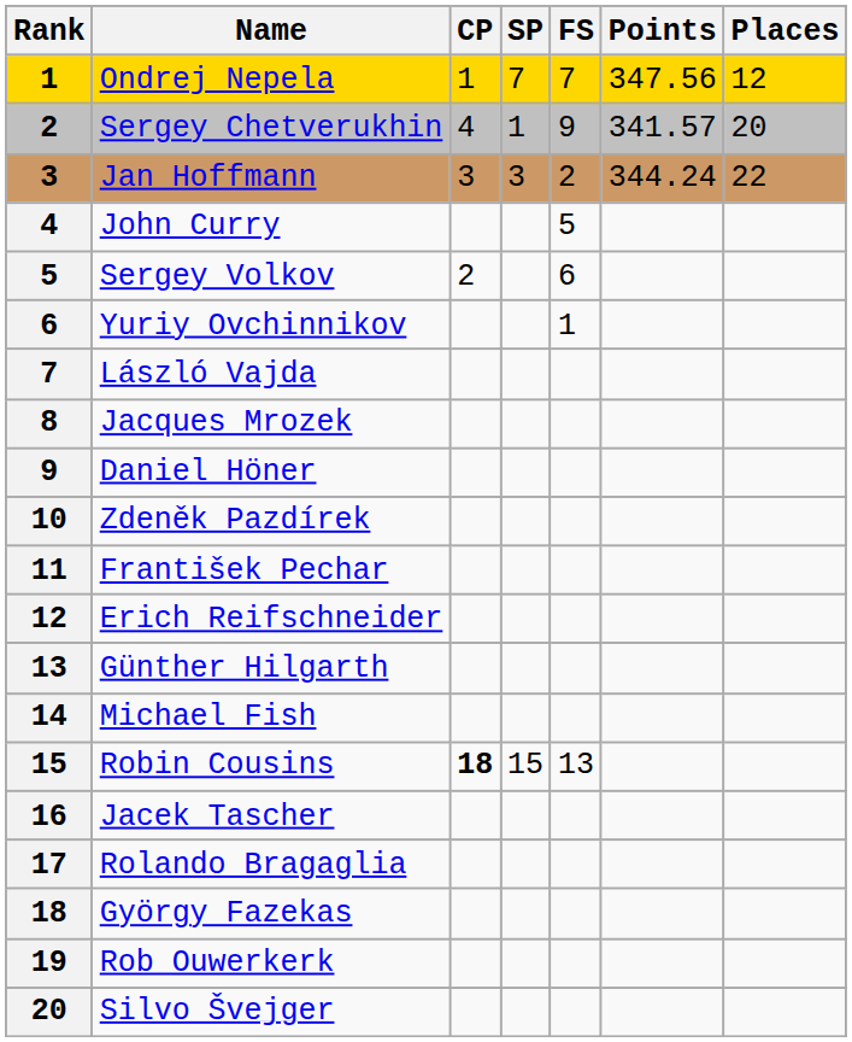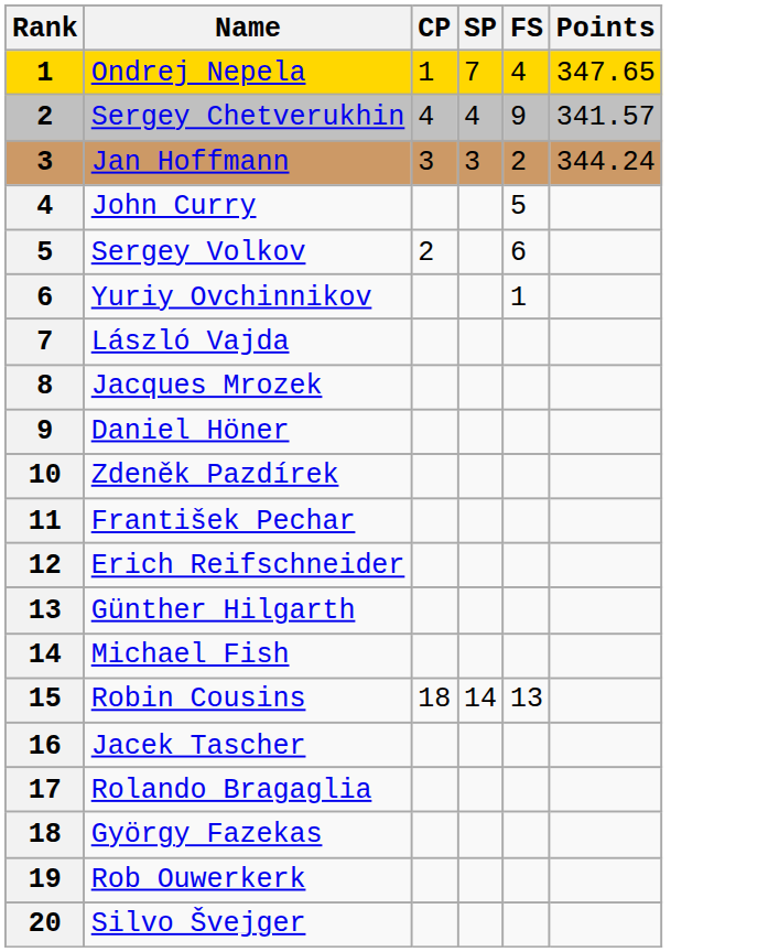- column: Places | 12 | 20 | 22
Ondrej Nepela | FS: 7 -> 4
Ondrej Nepela | Points: 347.56 -> 347.65
Sergey Chetverukhin | SP: 1 -> 4
Robin Cousins | CP: bold -> normal
Robin Cousins | SP: 15 -> 14
